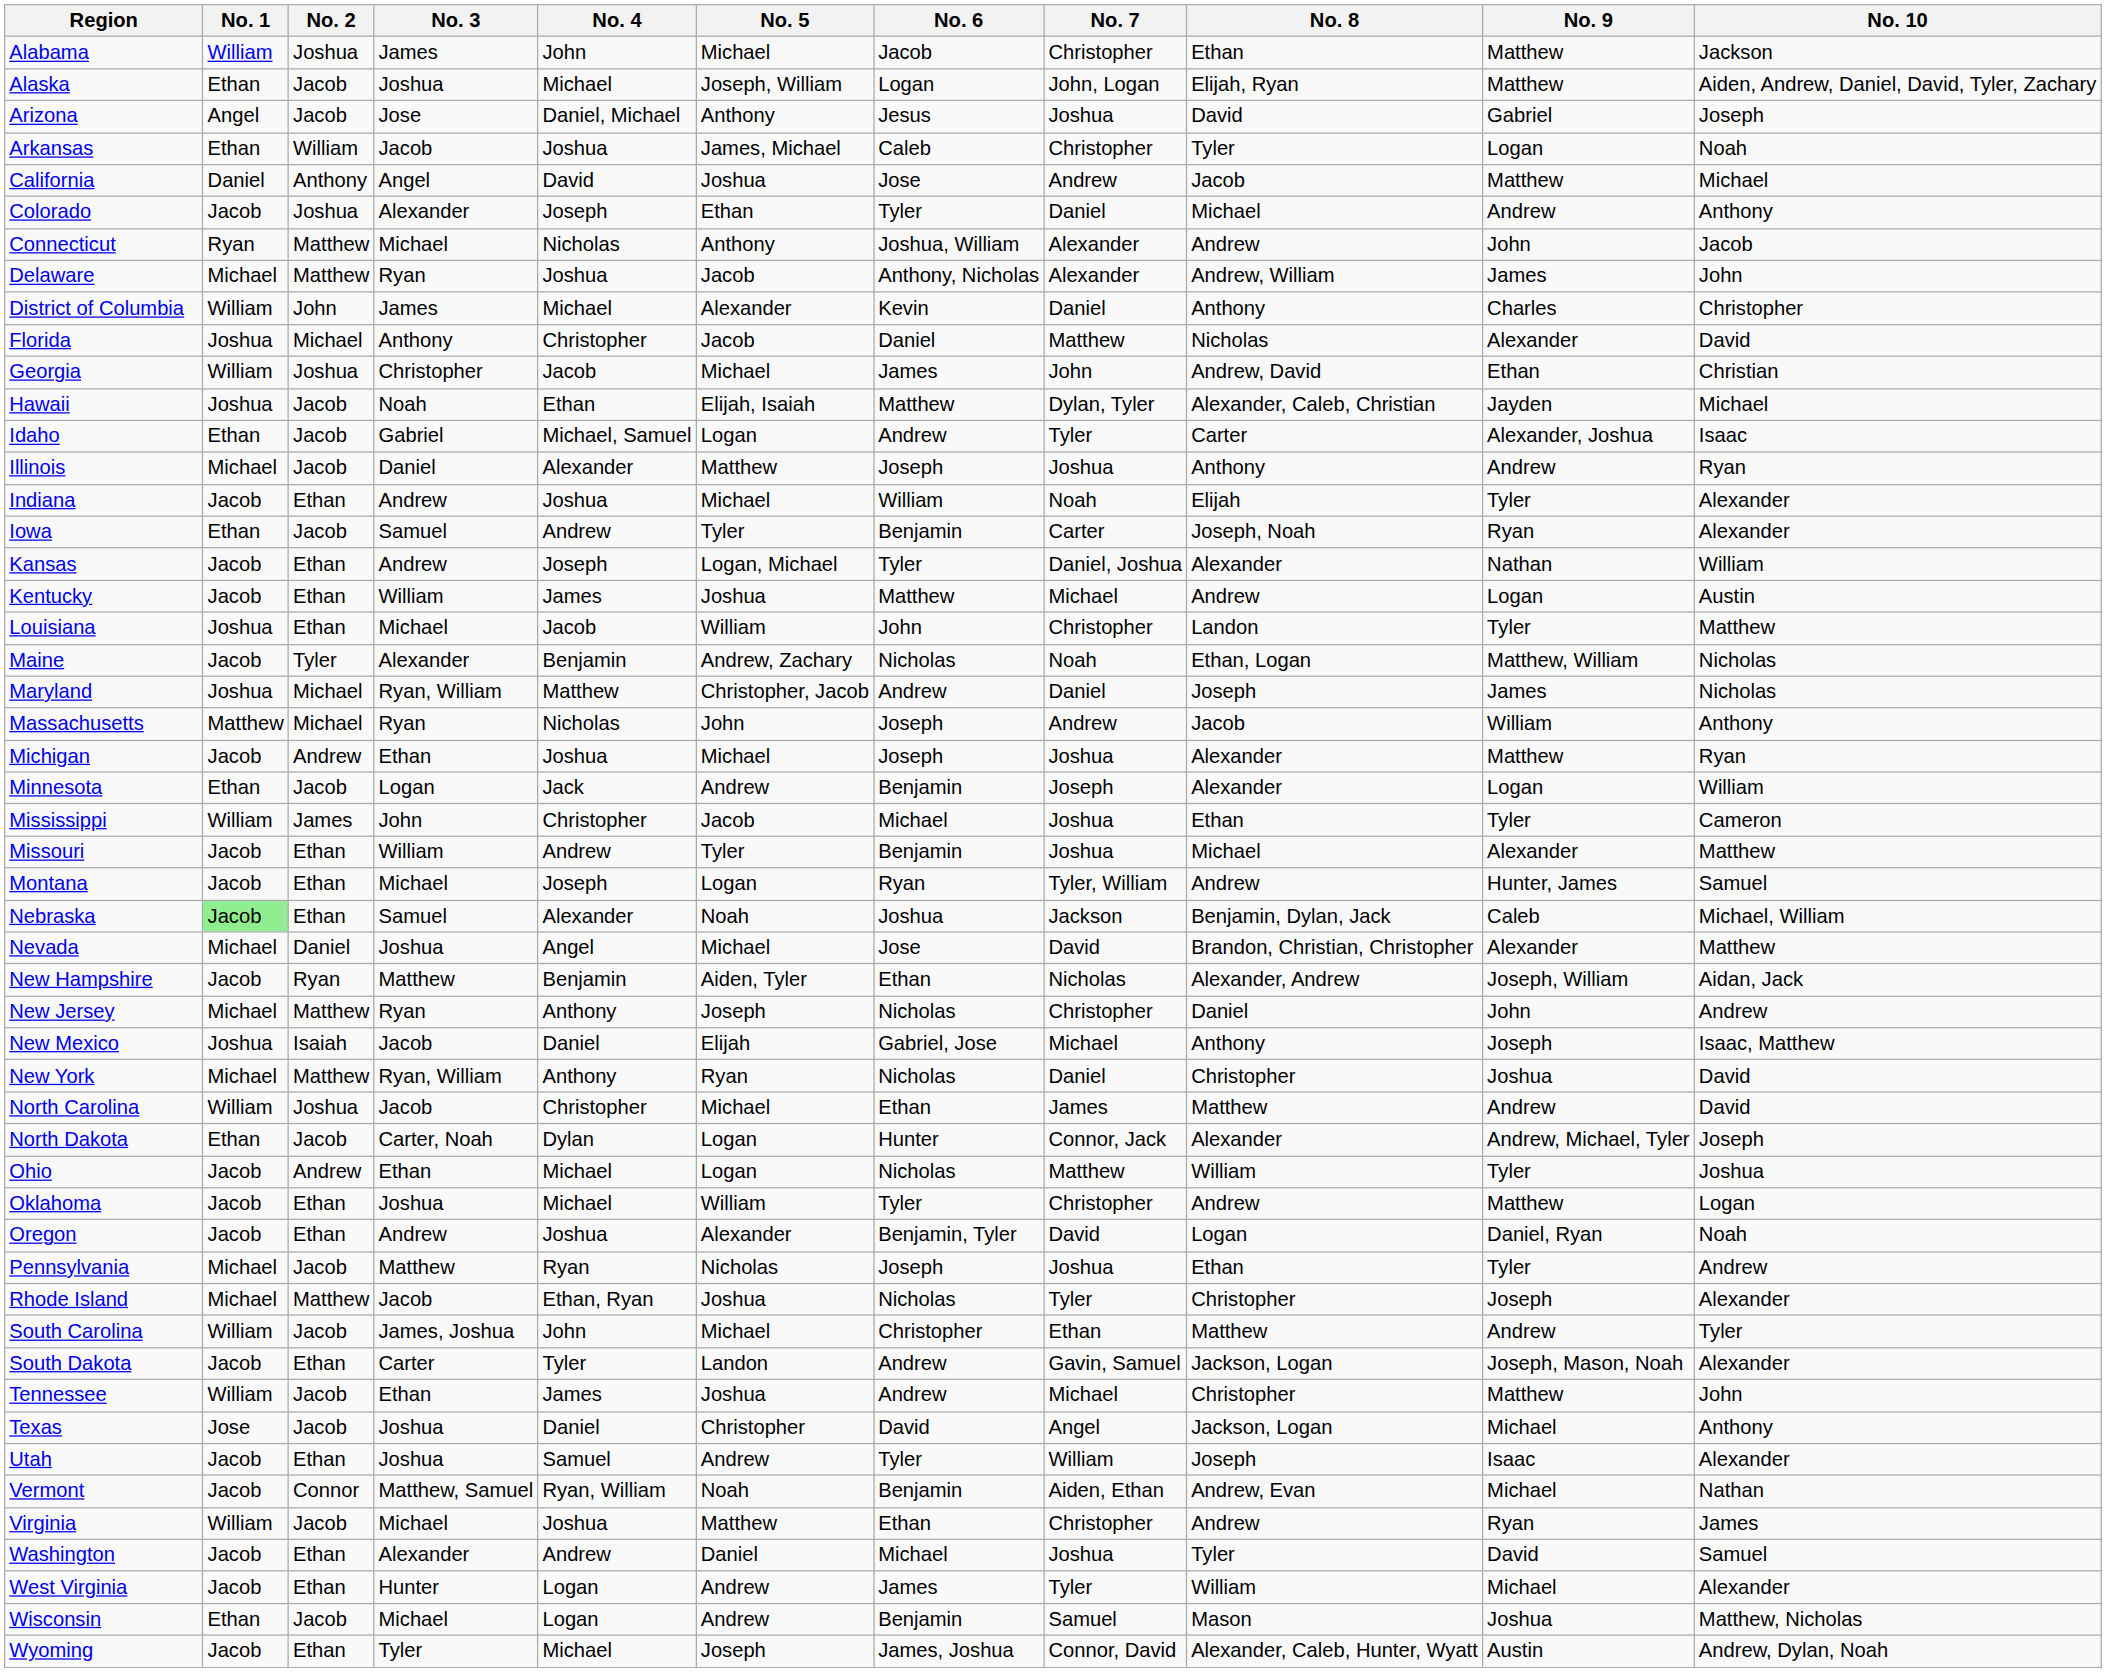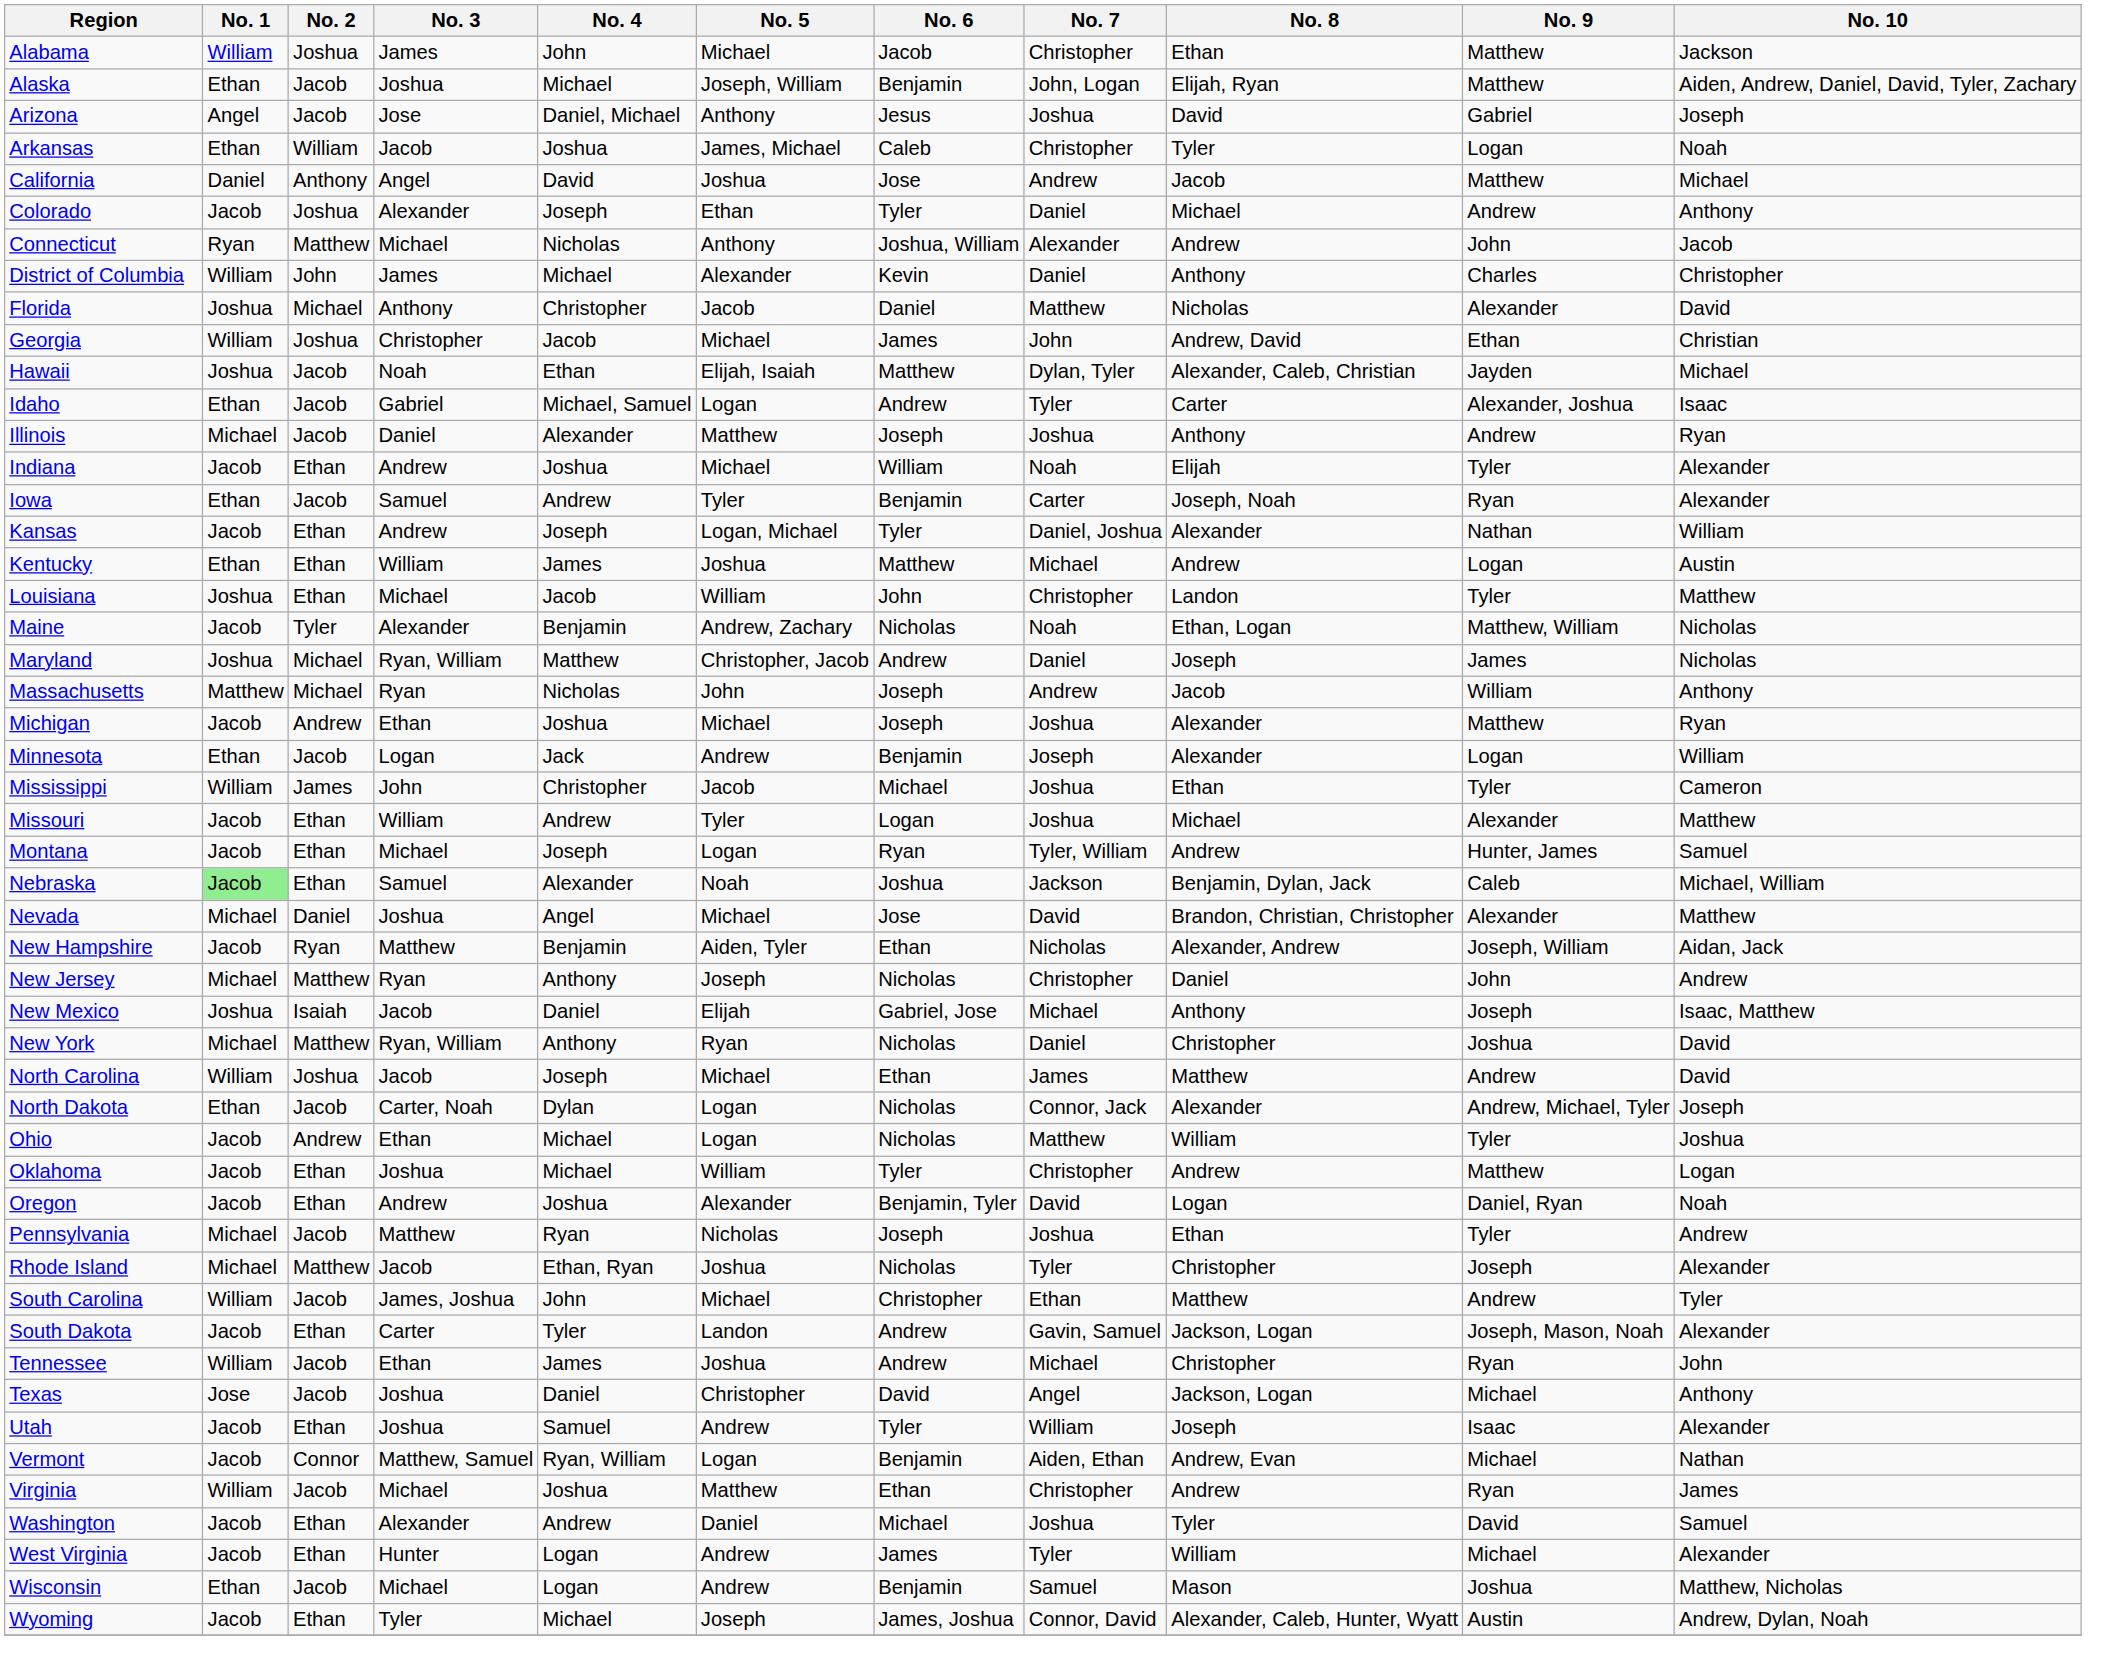Alaska | No. 6: Logan -> Benjamin
- row: Delaware | Michael | Matthew | Ryan | Joshua | Jacob | Anthony, Nicholas | Alexander | Andrew, William | James | John
Kentucky | No. 1: Jacob -> Ethan
Missouri | No. 6: Benjamin -> Logan
North Carolina | No. 4: Christopher -> Joseph
North Dakota | No. 6: Hunter -> Nicholas
Tennessee | No. 9: Matthew -> Ryan
Vermont | No. 5: Noah -> Logan
